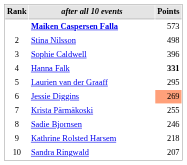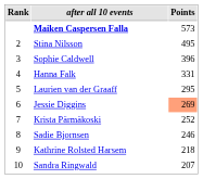Stina Nilsson | Points: 498 -> 495
Hanna Falk | Points: bold -> normal
Krista Pärmäkoski | Points: 255 -> 252
